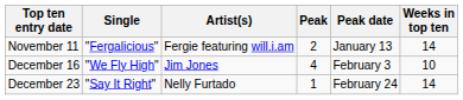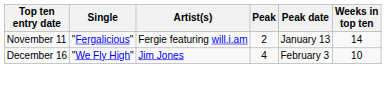- row: December 23 | "Say It Right" | Nelly Furtado | 1 | February 24 | 14
